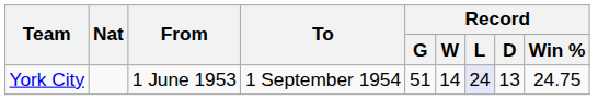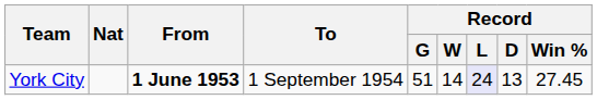York City | From: normal -> bold
York City | Record / Win %: 24.75 -> 27.45
